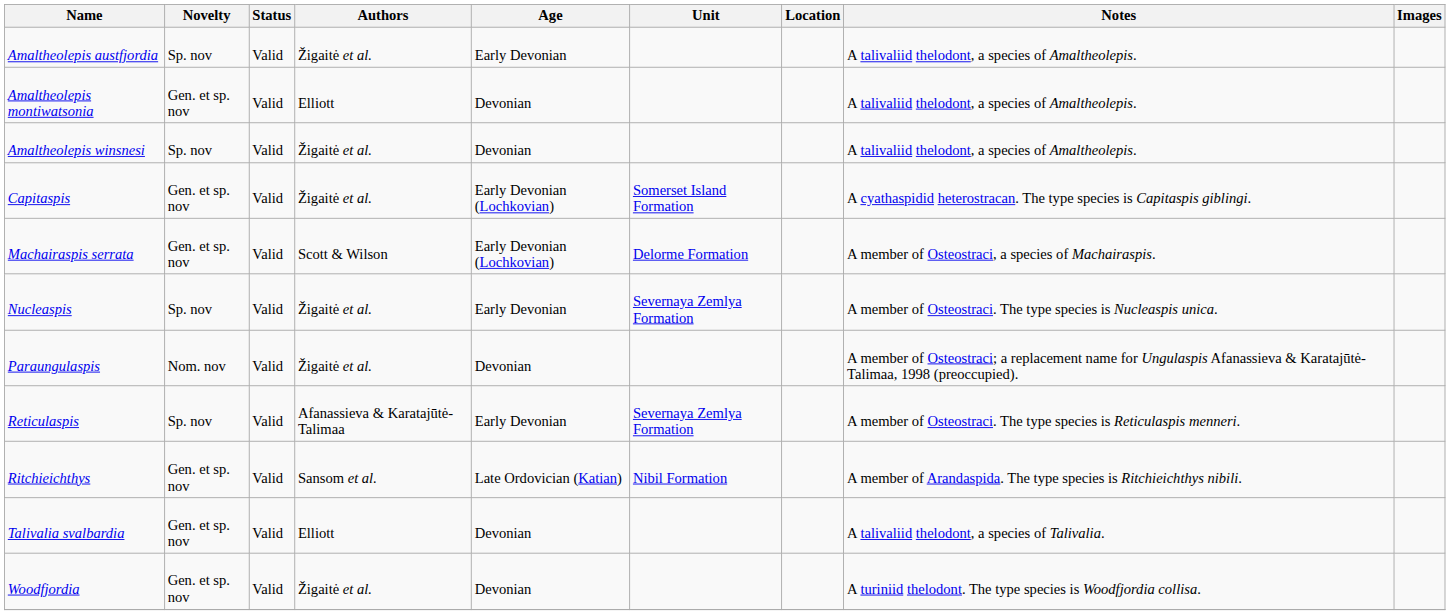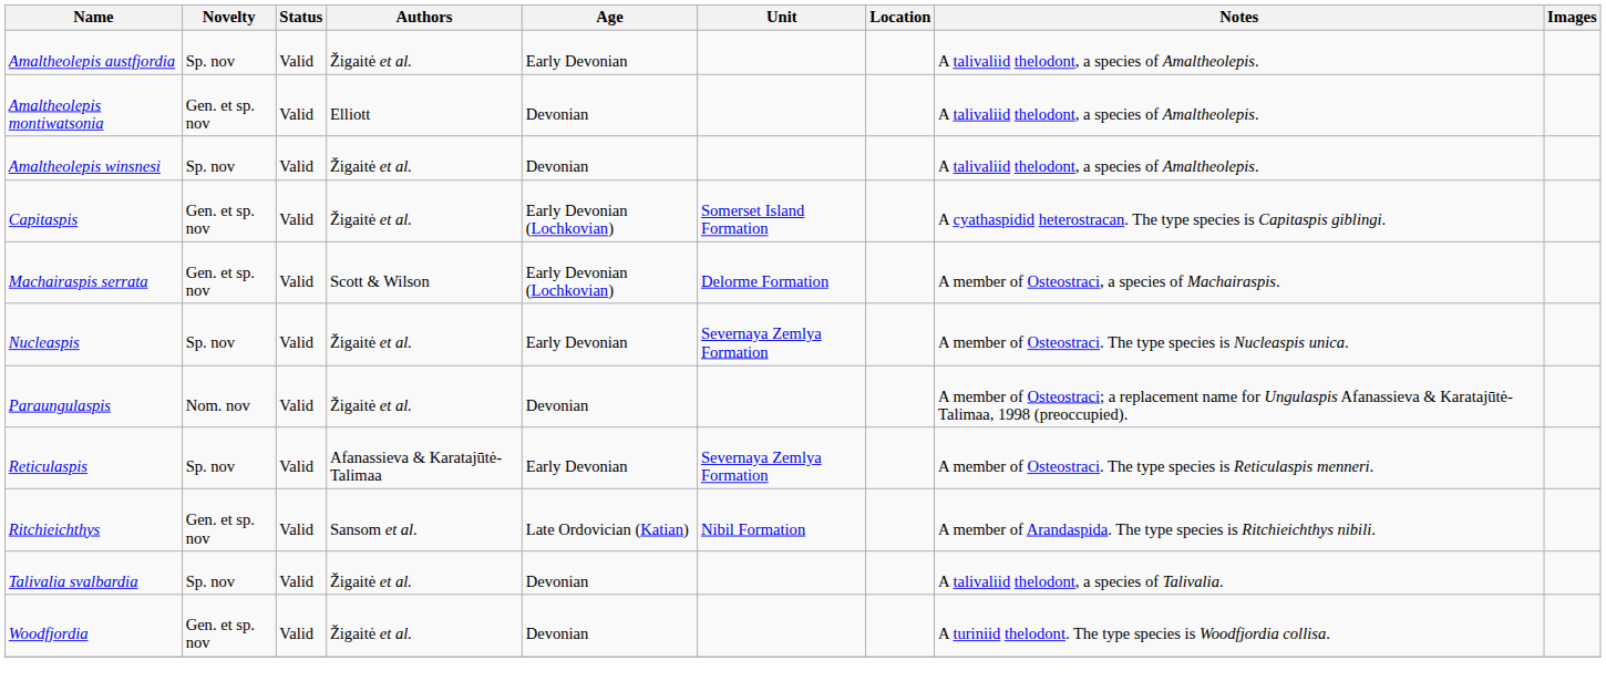Talivalia svalbardia | Novelty: Gen. et sp. nov -> Sp. nov
Talivalia svalbardia | Authors: Elliott -> Žigaitė et al.
